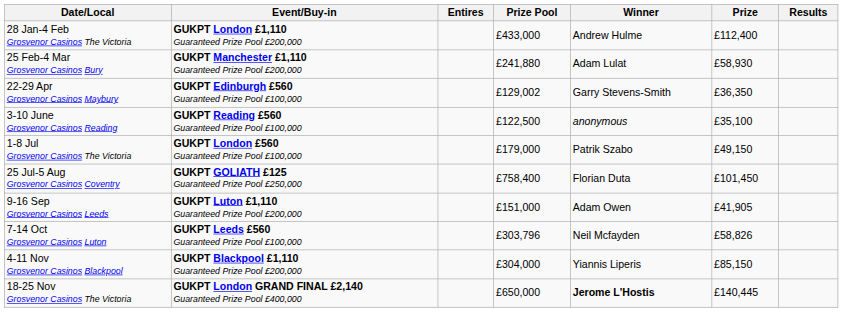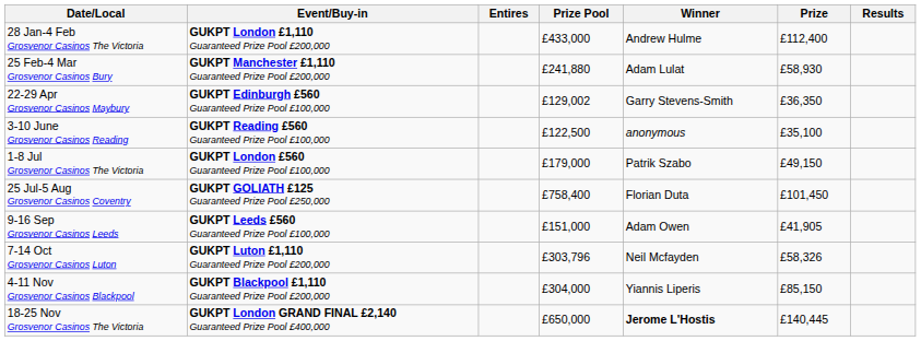9-16 Sep Grosvenor Casinos Leeds | Event/Buy-in: GUKPT Luton £1,110 Guaranteed Prize Pool £200,000 -> GUKPT Leeds £560 Guaranteed Prize Pool £100,000
7-14 Oct Grosvenor Casinos Luton | Event/Buy-in: GUKPT Leeds £560 Guaranteed Prize Pool £100,000 -> GUKPT Luton £1,110 Guaranteed Prize Pool £200,000
7-14 Oct Grosvenor Casinos Luton | Prize: £58,826 -> £58,326
